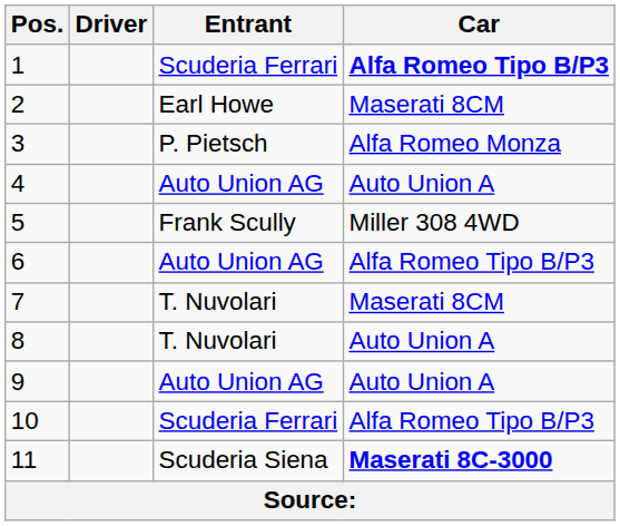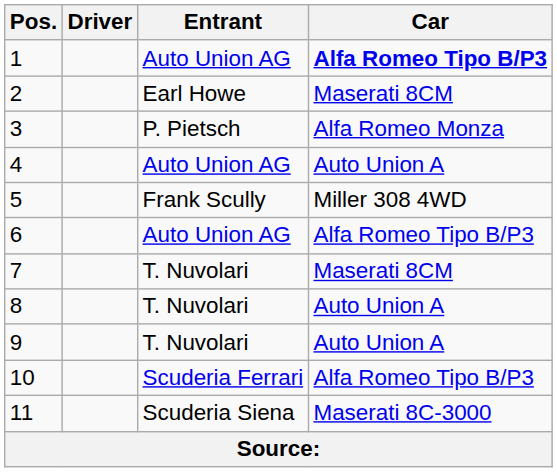1 | Entrant: Scuderia Ferrari -> Auto Union AG
9 | Entrant: Auto Union AG -> T. Nuvolari
11 | Car: bold -> normal
